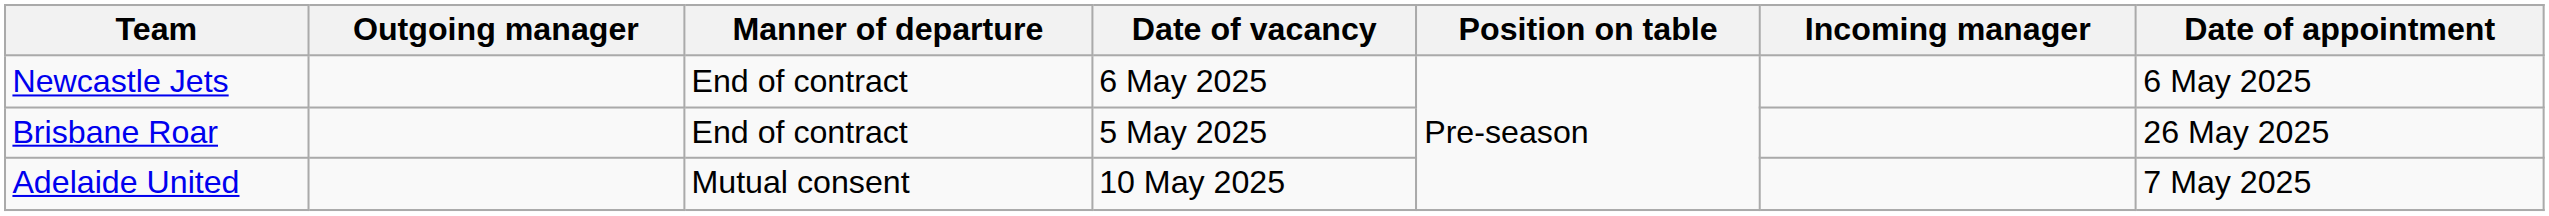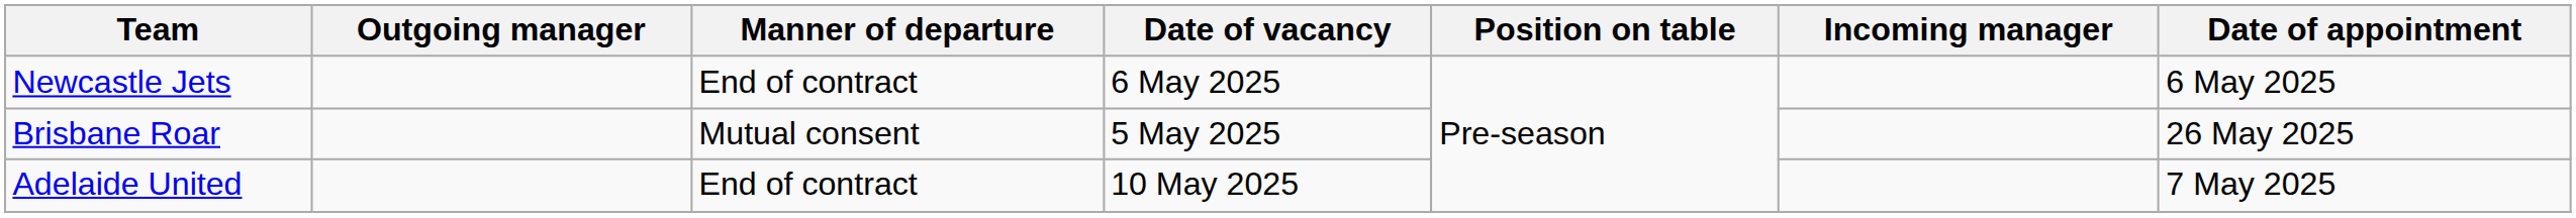Brisbane Roar | Manner of departure: End of contract -> Mutual consent
Adelaide United | Manner of departure: Mutual consent -> End of contract
